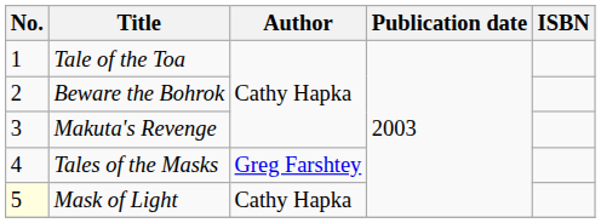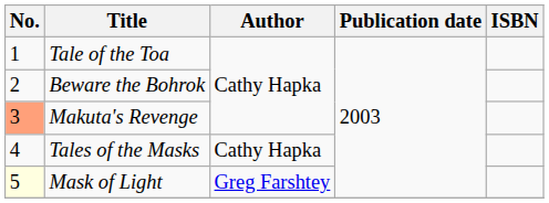Makuta's Revenge | No.: no background -> lightsalmon background
Tales of the Masks | Author: Greg Farshtey -> Cathy Hapka
Mask of Light | Author: Cathy Hapka -> Greg Farshtey
